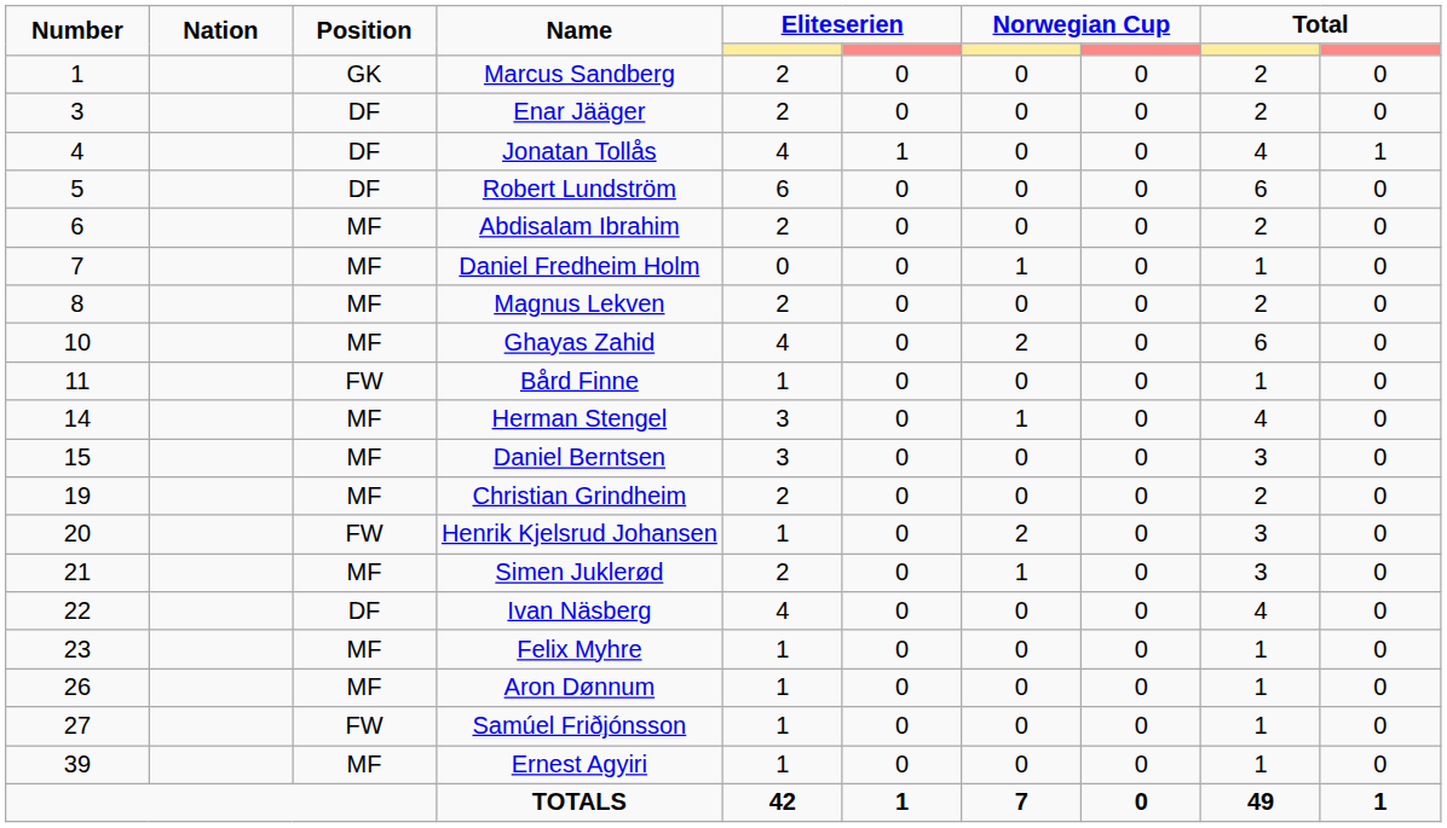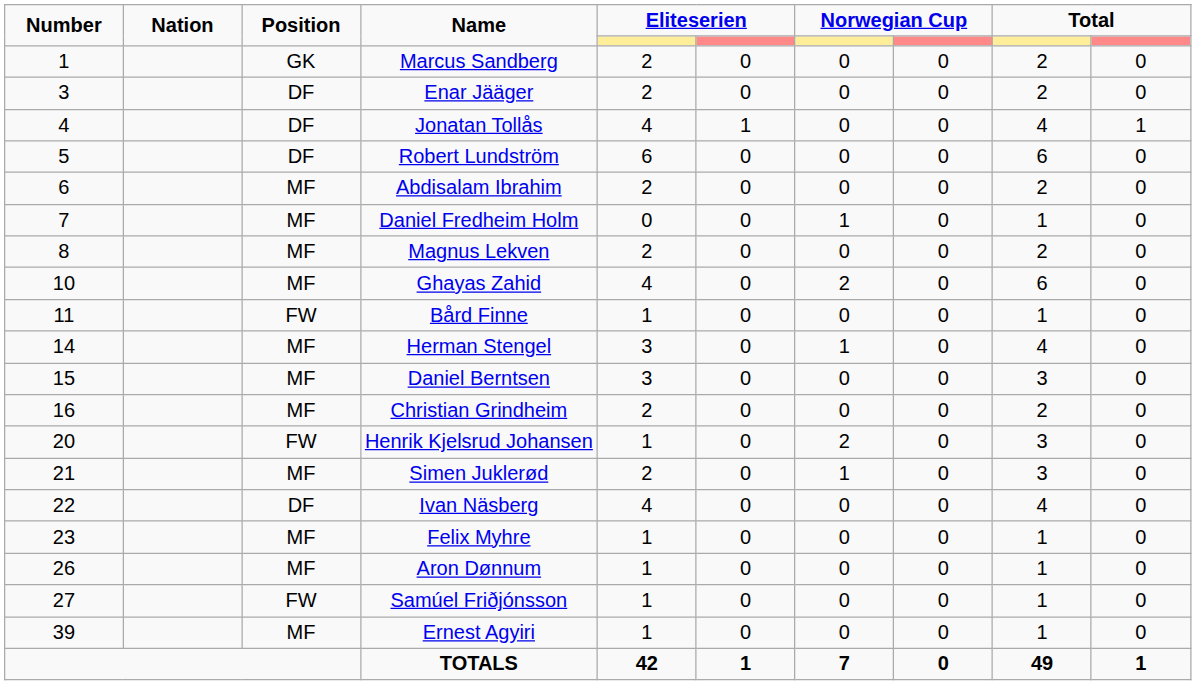Christian Grindheim | Number: 19 -> 16
